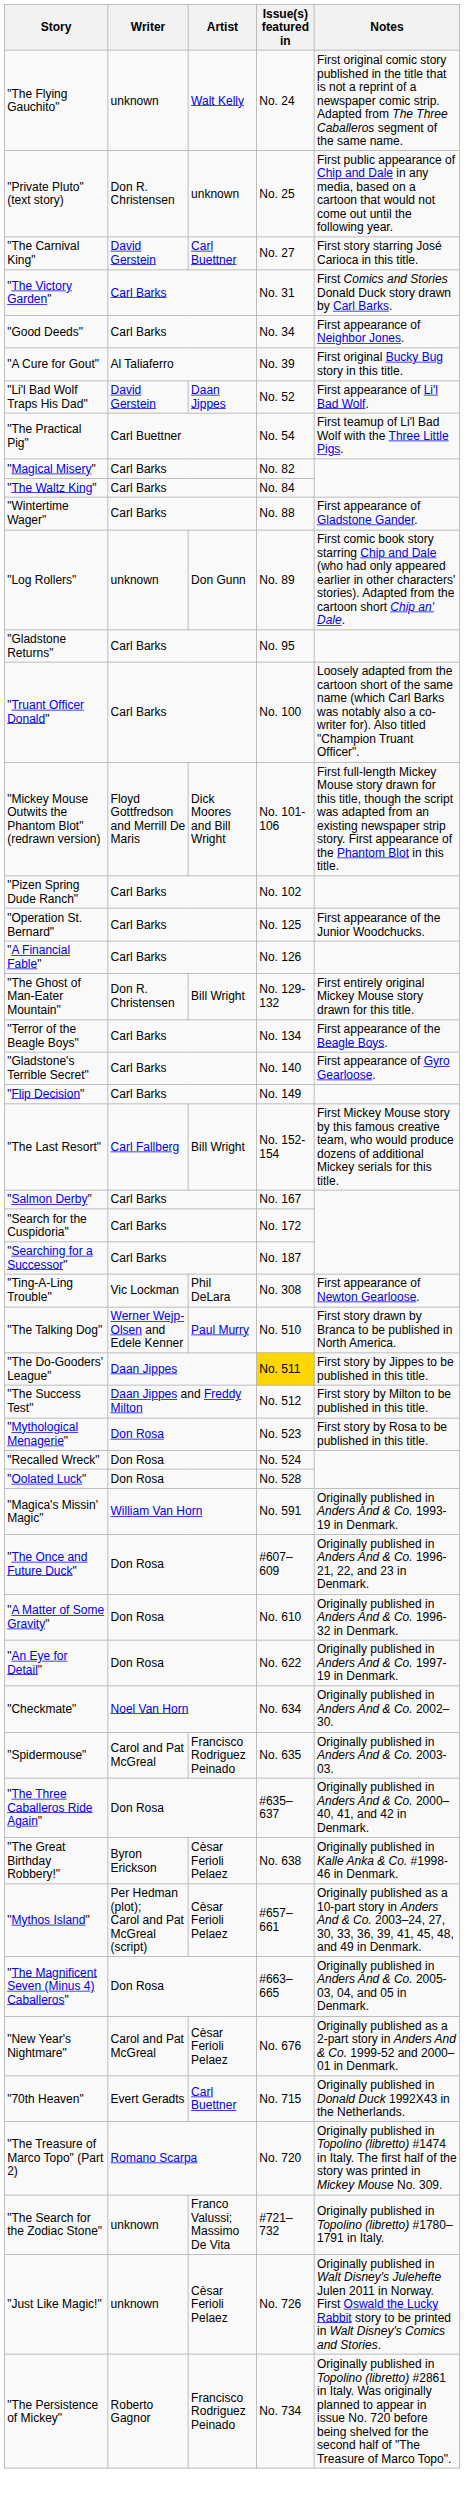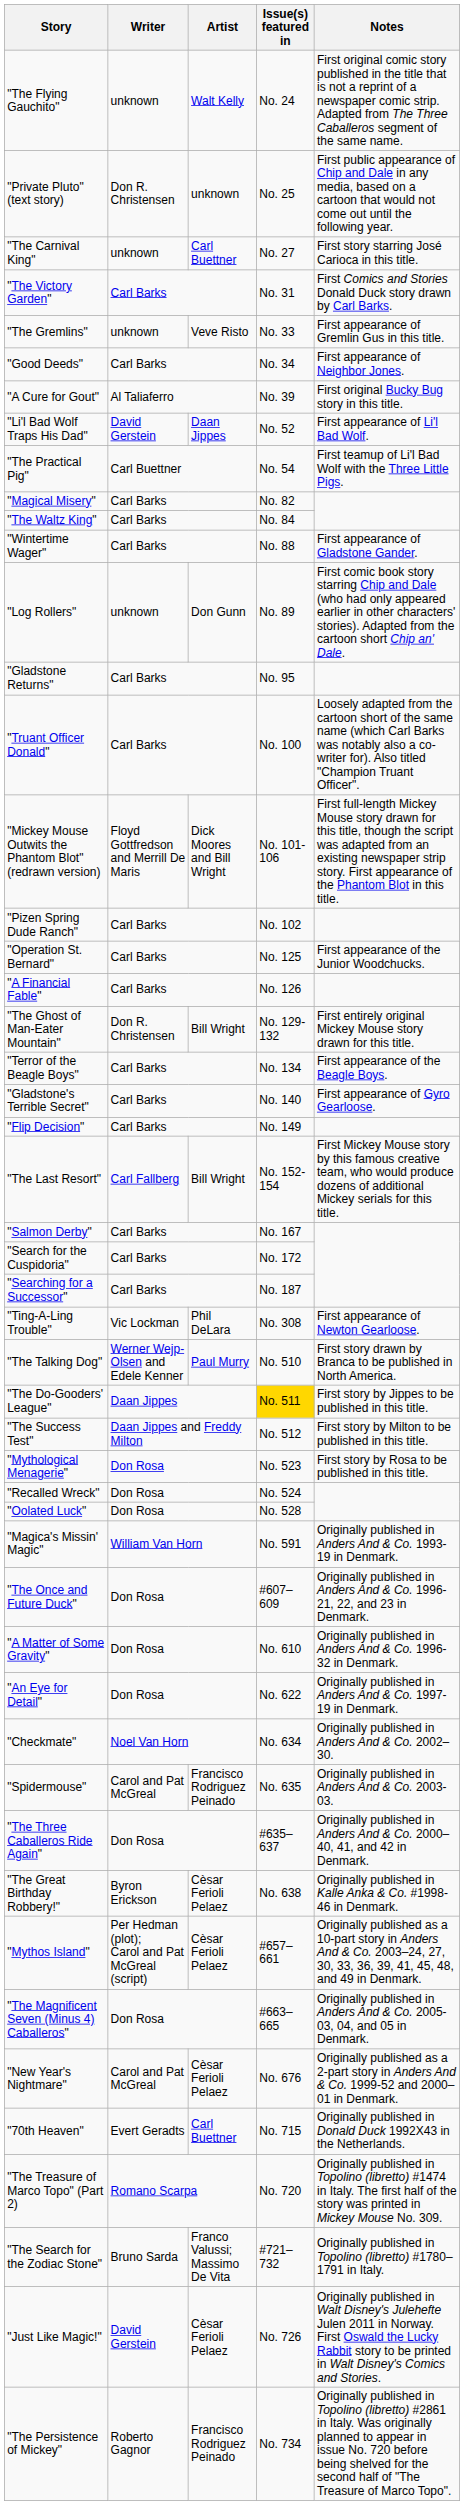"The Carnival King" | Writer: David Gerstein -> unknown
+ row: "The Gremlins" | unknown | Veve Risto | No. 33 | First appearance of Gremlin Gus in this title.
"The Search for the Zodiac Stone" | Writer: unknown -> Bruno Sarda
"Just Like Magic!" | Writer: unknown -> David Gerstein
